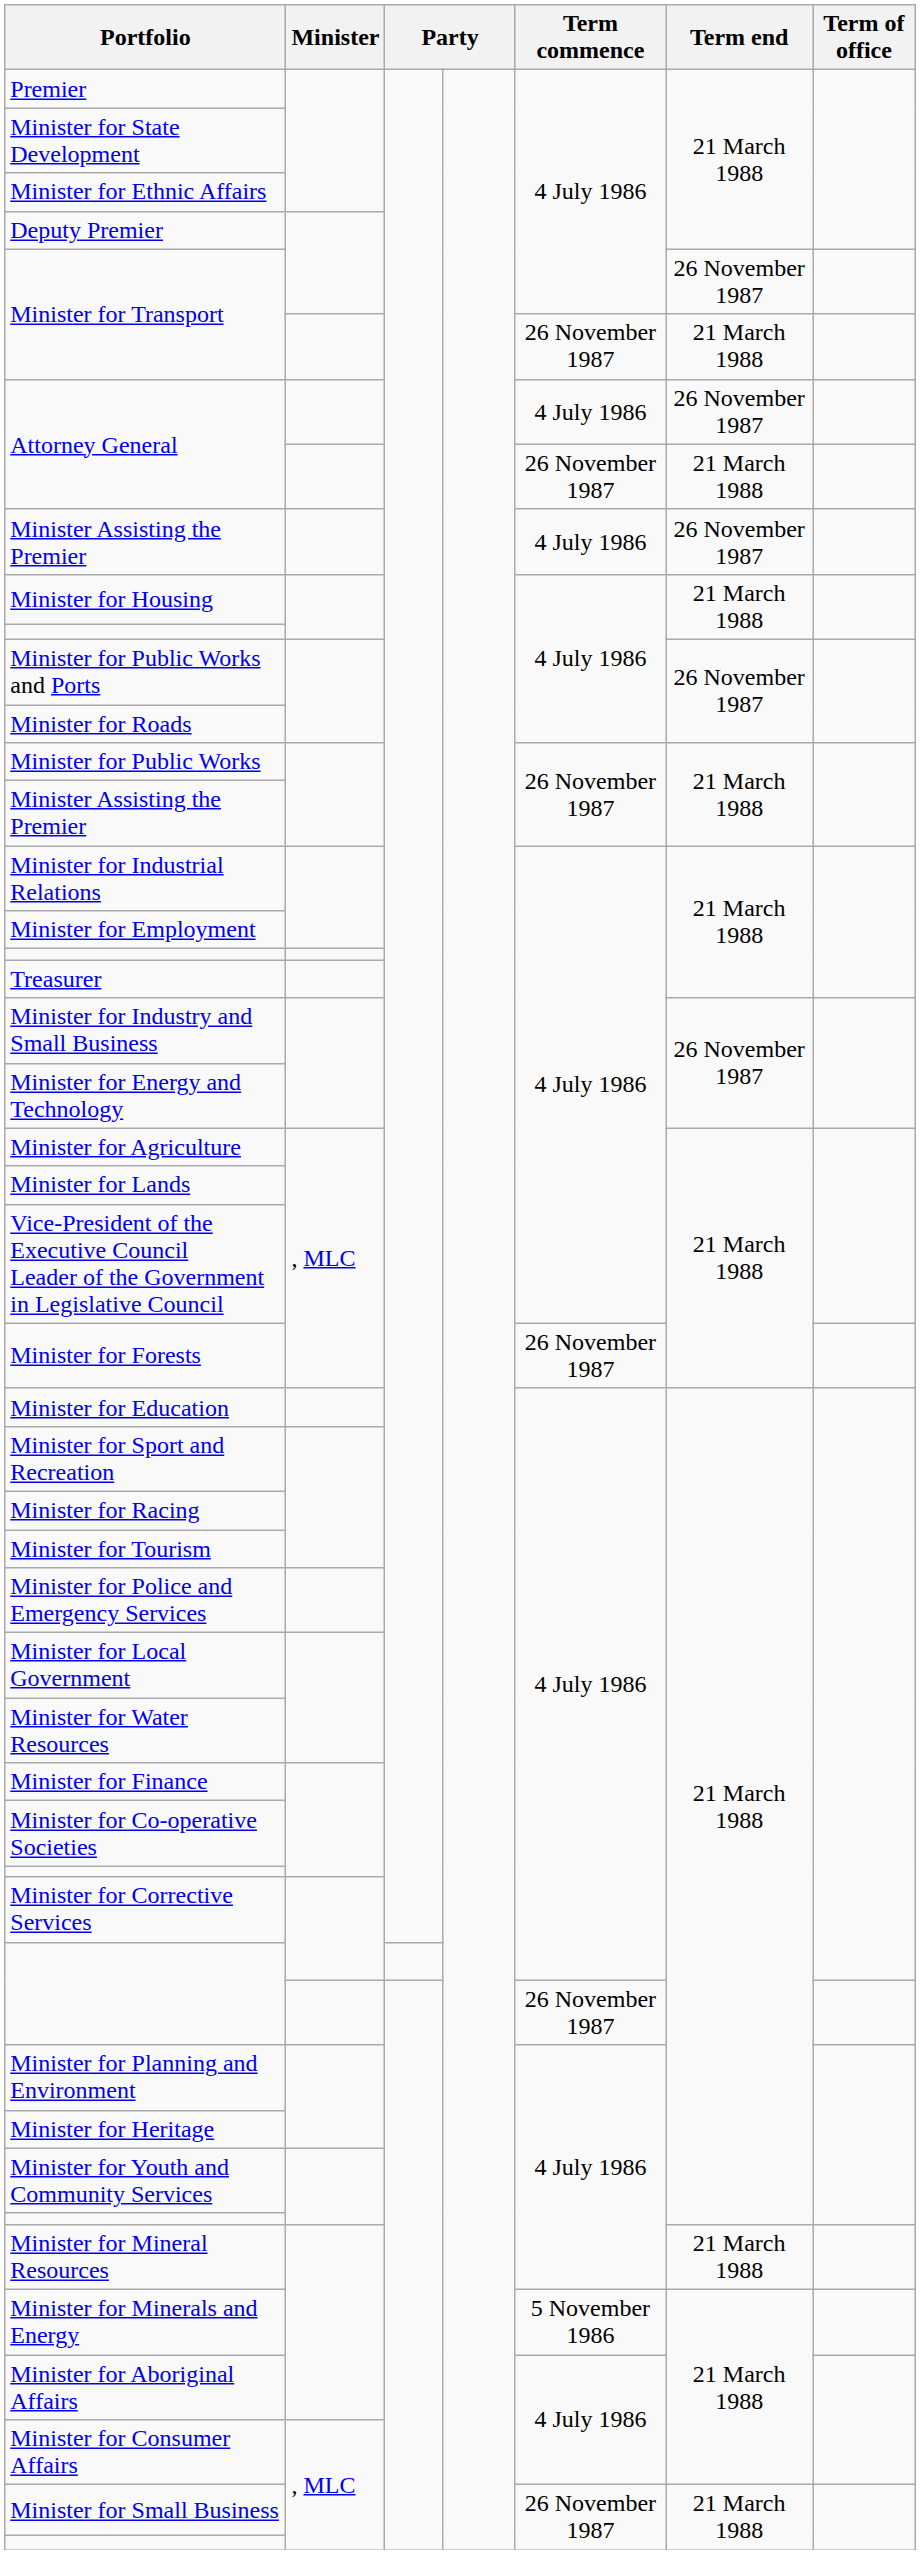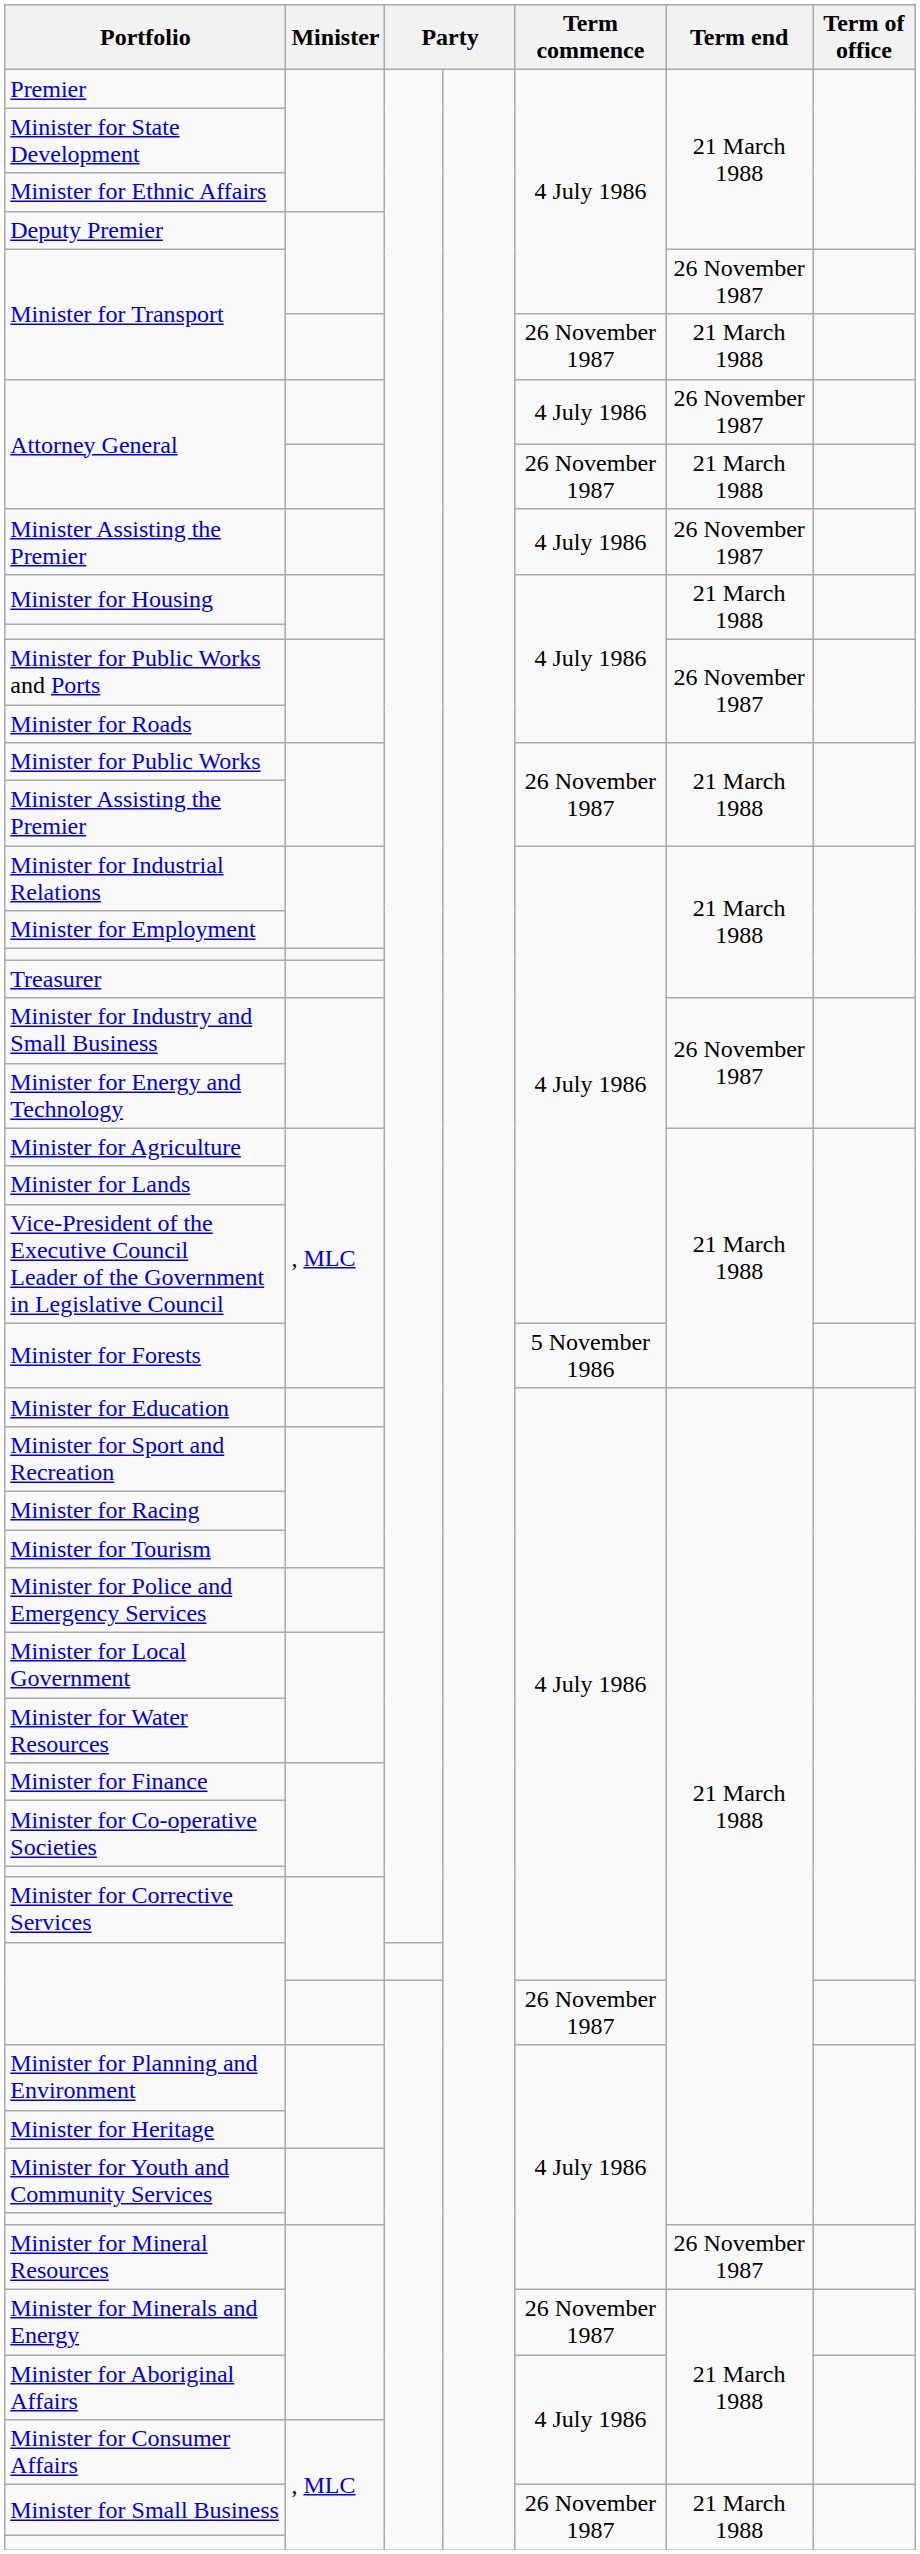Minister for Forests | Term commence: 26 November 1987 -> 5 November 1986
Minister for Mineral Resources | Term end: 21 March 1988 -> 26 November 1987
Minister for Minerals and Energy | Term commence: 5 November 1986 -> 26 November 1987
